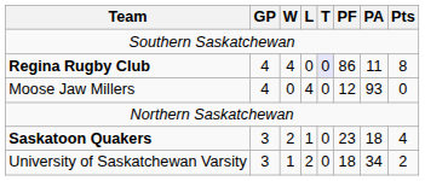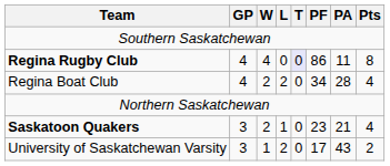+ row: Regina Boat Club | 4 | 2 | 2 | 0 | 34 | 28 | 4
- row: Moose Jaw Millers | 4 | 0 | 4 | 0 | 12 | 93 | 0
Saskatoon Quakers | PA: 18 -> 21
University of Saskatchewan Varsity | PF: 18 -> 17
University of Saskatchewan Varsity | PA: 34 -> 43
